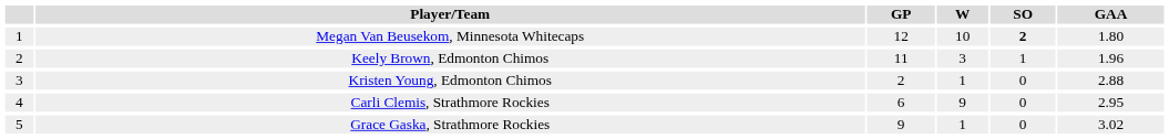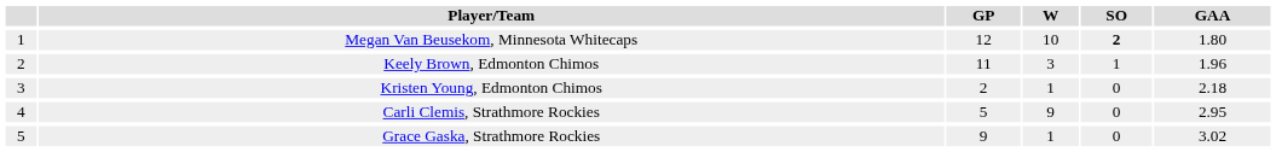Kristen Young, Edmonton Chimos | GAA: 2.88 -> 2.18
Carli Clemis, Strathmore Rockies | GP: 6 -> 5
